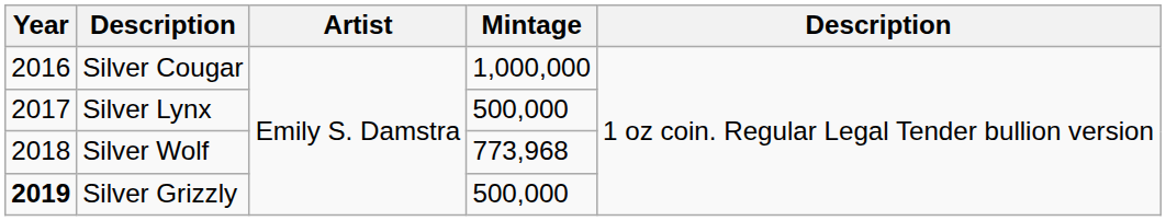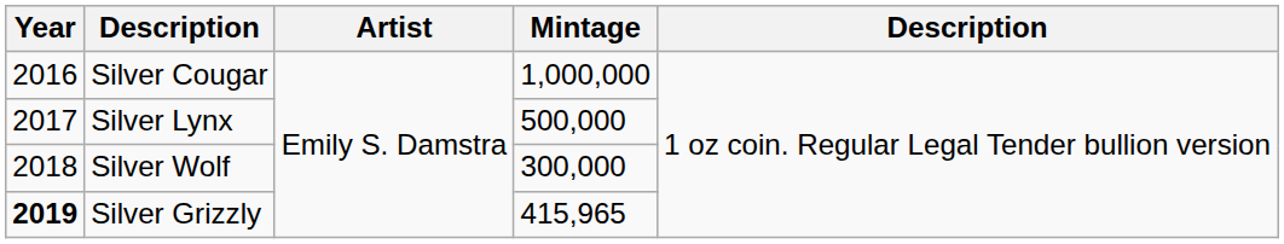Silver Wolf | Mintage: 773,968 -> 300,000
Silver Grizzly | Mintage: 500,000 -> 415,965
